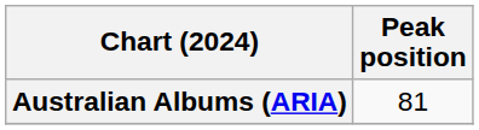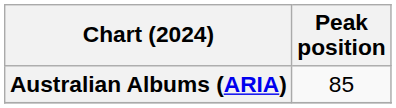Australian Albums (ARIA) | Peak position: 81 -> 85
